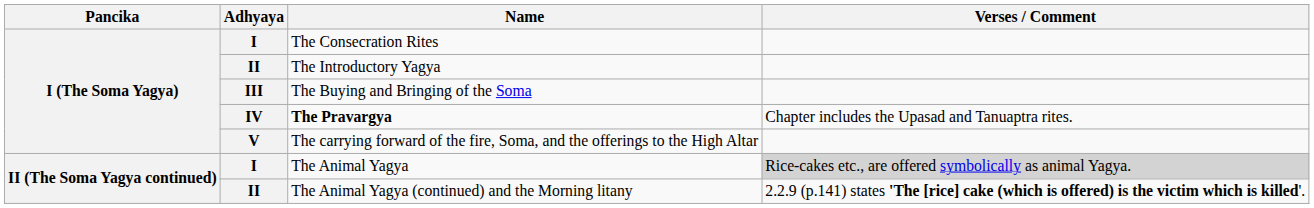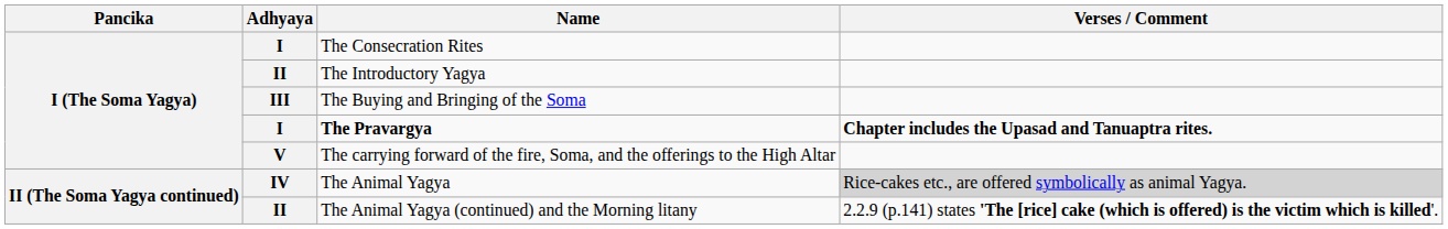The Pravargya | Adhyaya: IV -> I
The Pravargya | Verses / Comment: normal -> bold
The Animal Yagya | Adhyaya: I -> IV
